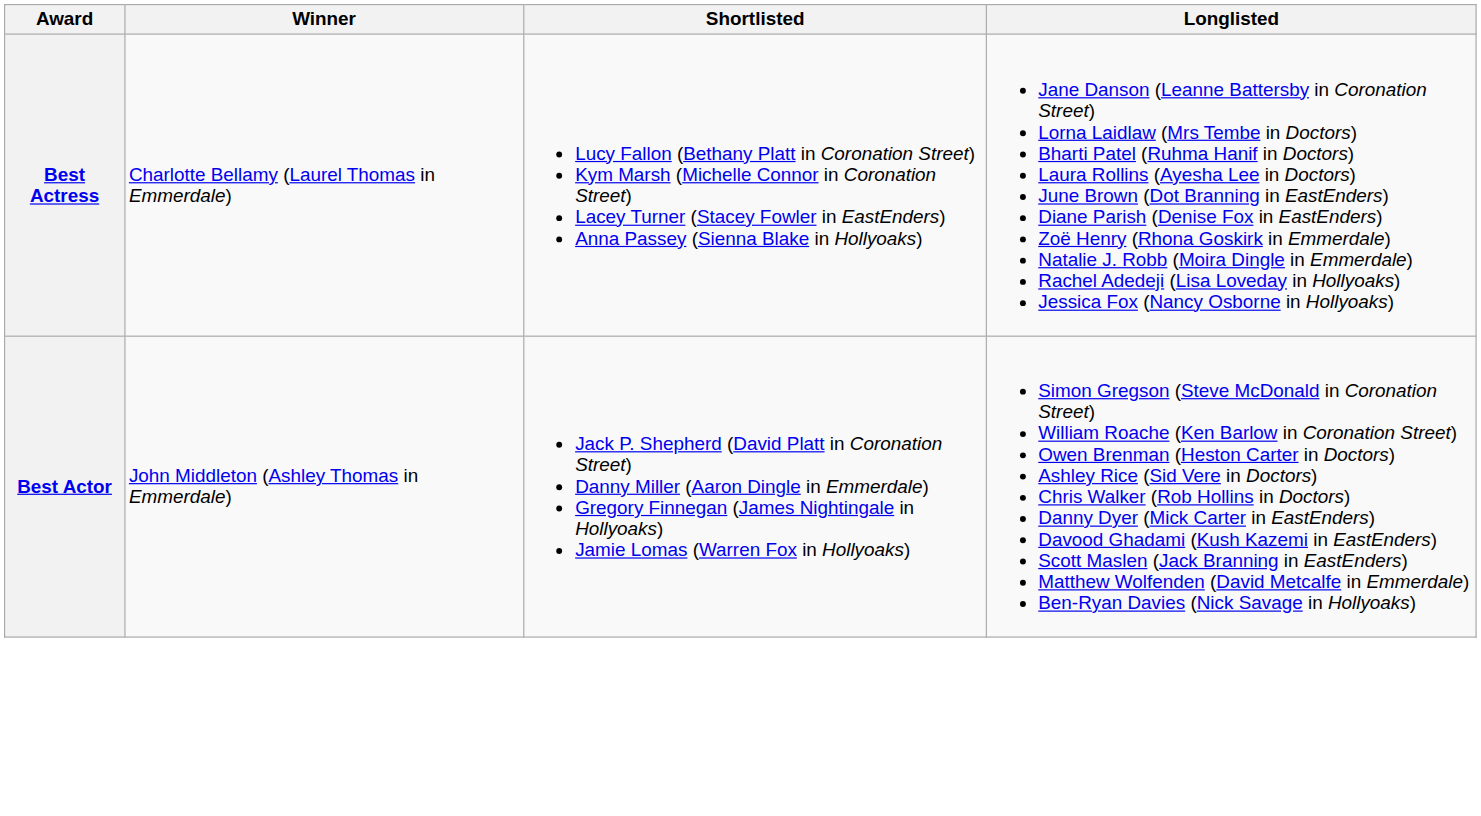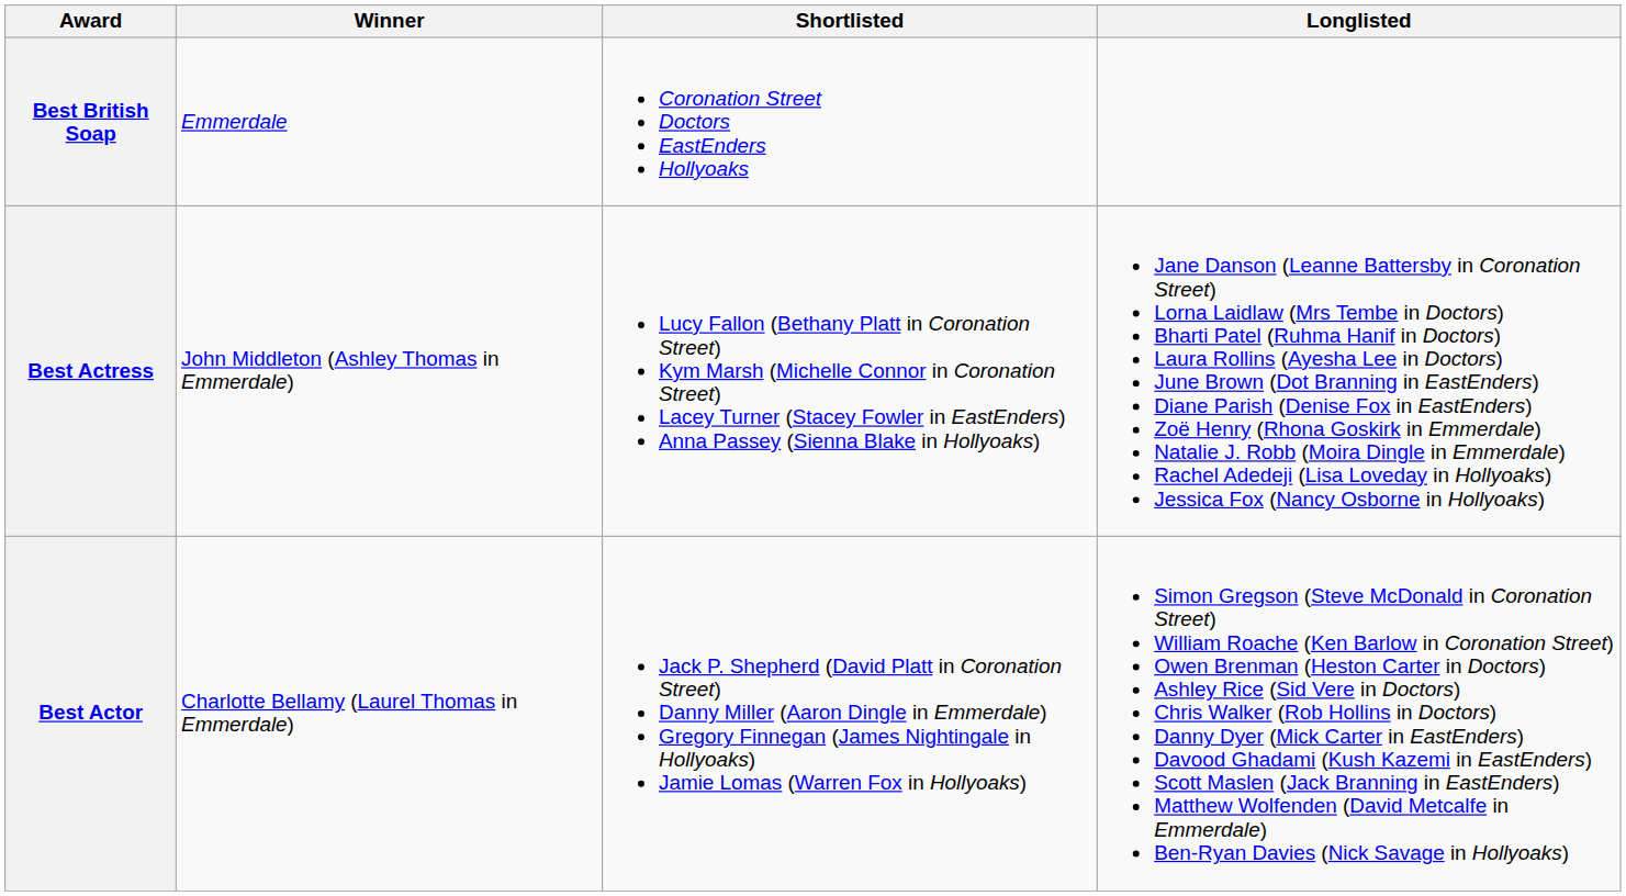+ row: Best British Soap | Emmerdale | Coronation Street Doctors EastEnders Hollyoaks
Best Actress | Winner: Charlotte Bellamy (Laurel Thomas in Emmerdale) -> John Middleton (Ashley Thomas in Emmerdale)
Best Actor | Winner: John Middleton (Ashley Thomas in Emmerdale) -> Charlotte Bellamy (Laurel Thomas in Emmerdale)
